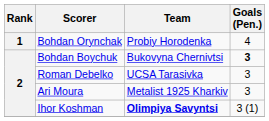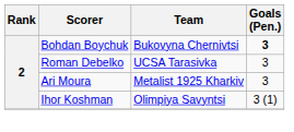- row: 1 | Bohdan Orynchak | Probiy Horodenka | 4
Ihor Koshman | Team: bold -> normal
